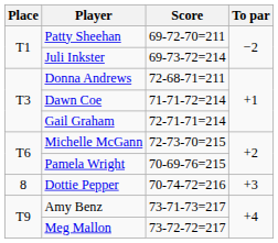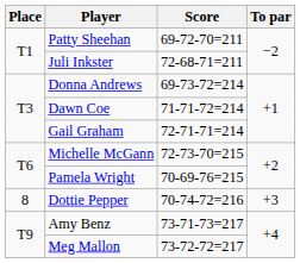Juli Inkster | Score: 69-73-72=214 -> 72-68-71=211
Donna Andrews | Score: 72-68-71=211 -> 69-73-72=214
